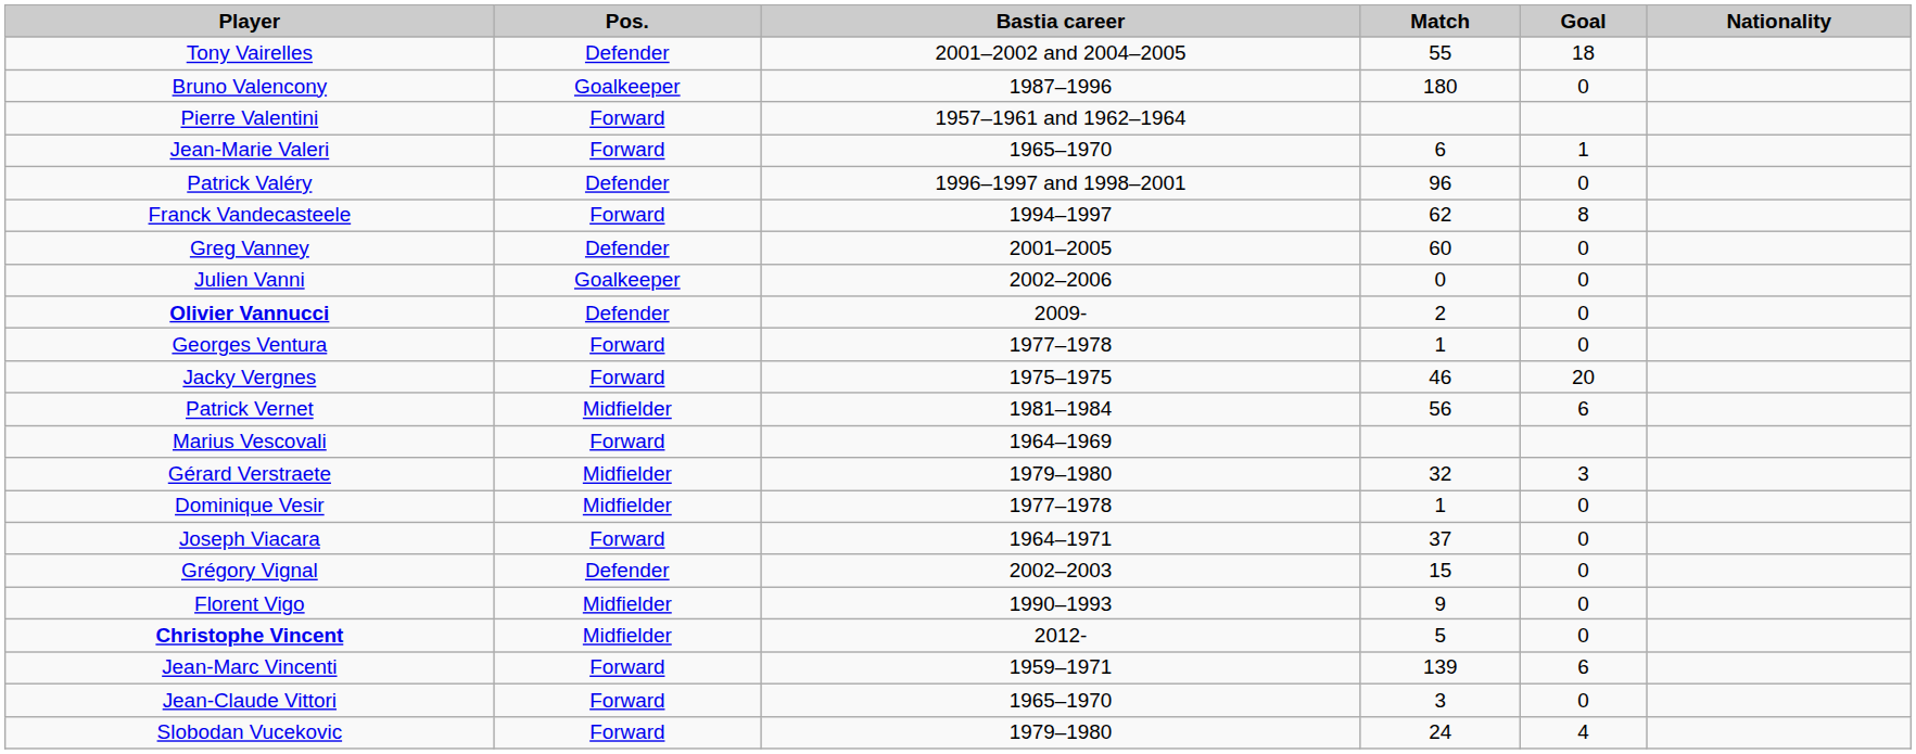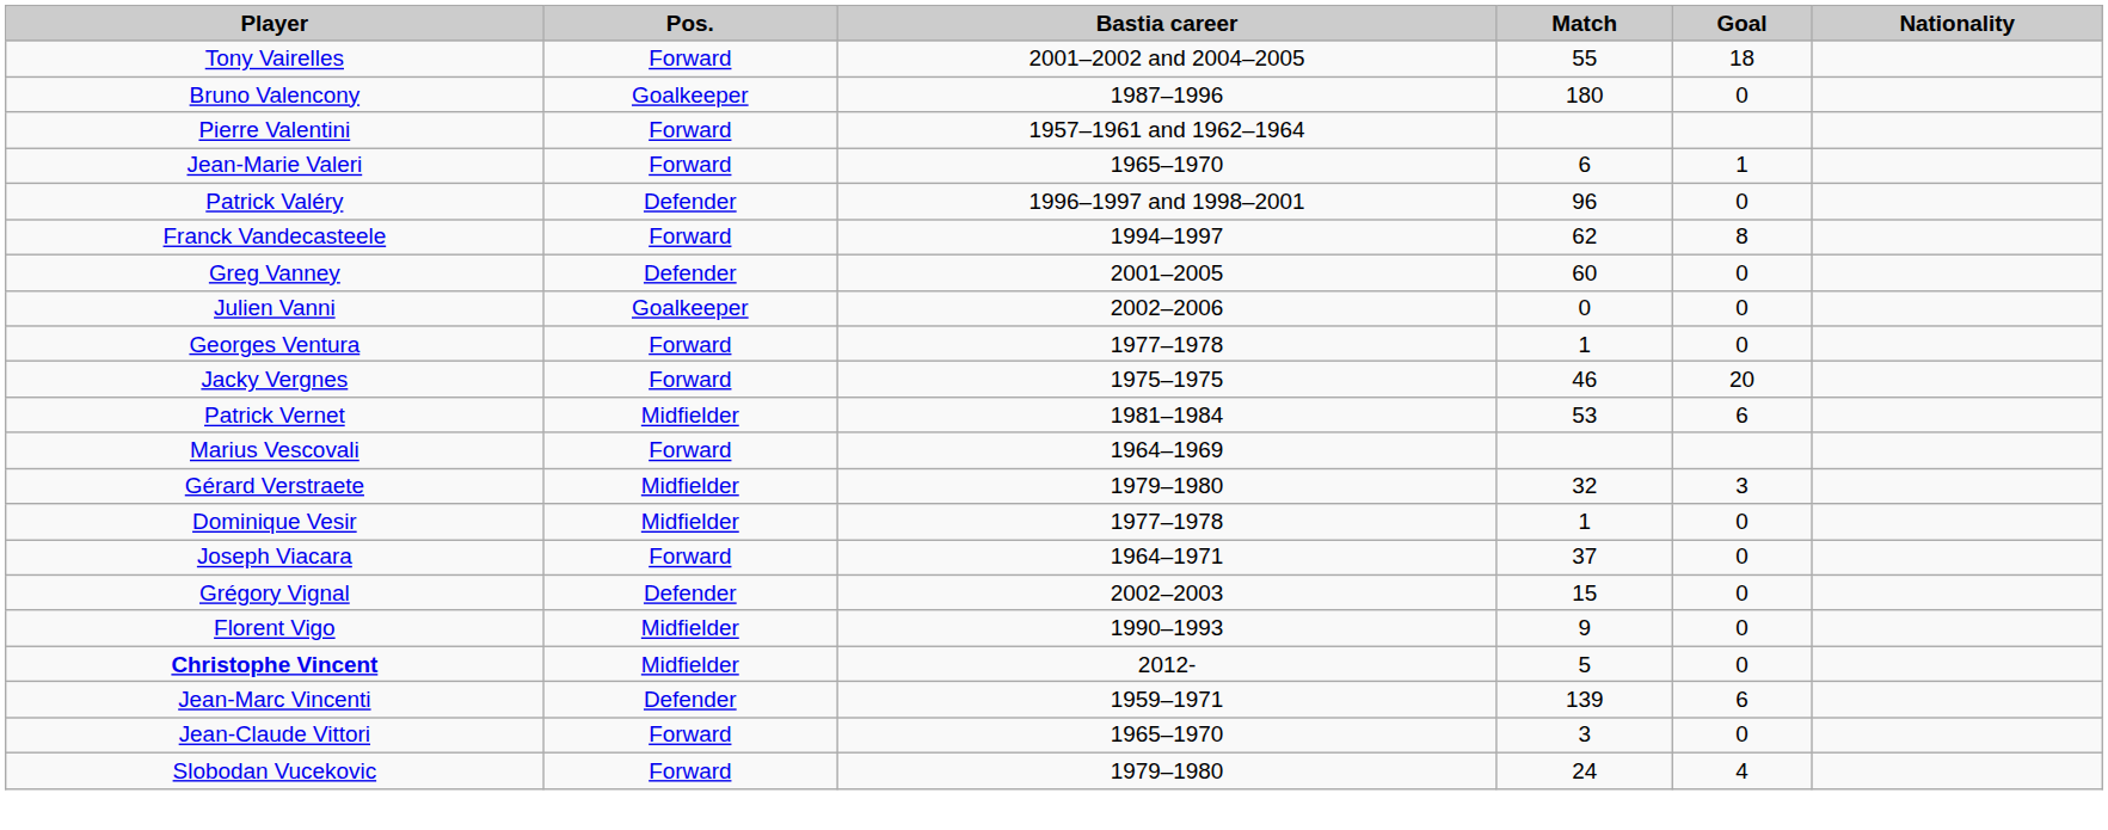Tony Vairelles | Pos.: Defender -> Forward
- row: Olivier Vannucci | Defender | 2009- | 2 | 0
Patrick Vernet | Match: 56 -> 53
Jean-Marc Vincenti | Pos.: Forward -> Defender
